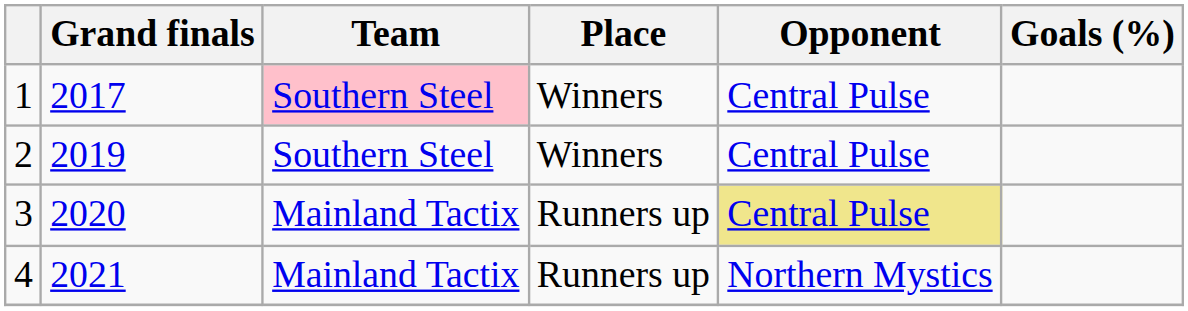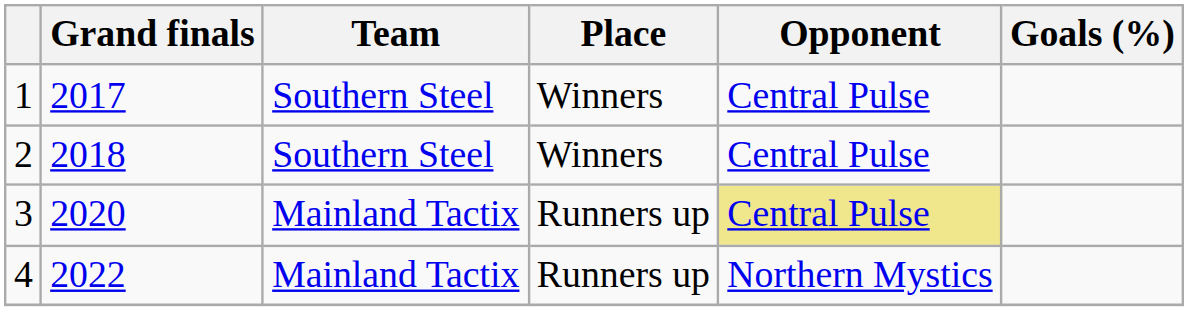1 | Team: pink background -> no background
2 | Grand finals: 2019 -> 2018
4 | Grand finals: 2021 -> 2022
